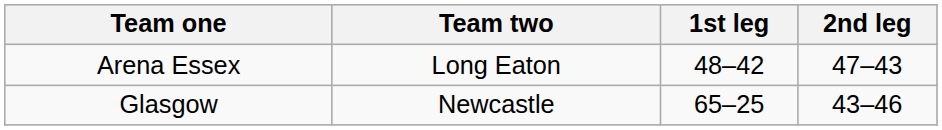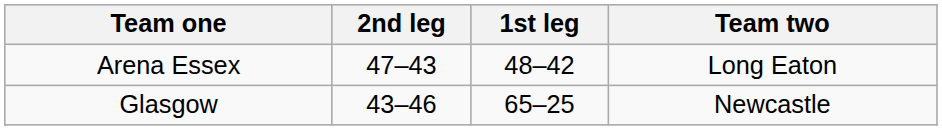columns swapped: Team two <-> 2nd leg
